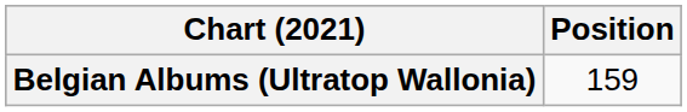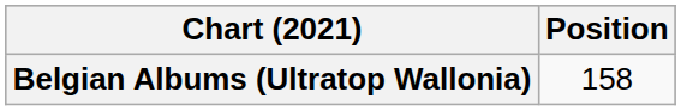Belgian Albums (Ultratop Wallonia) | Position: 159 -> 158
